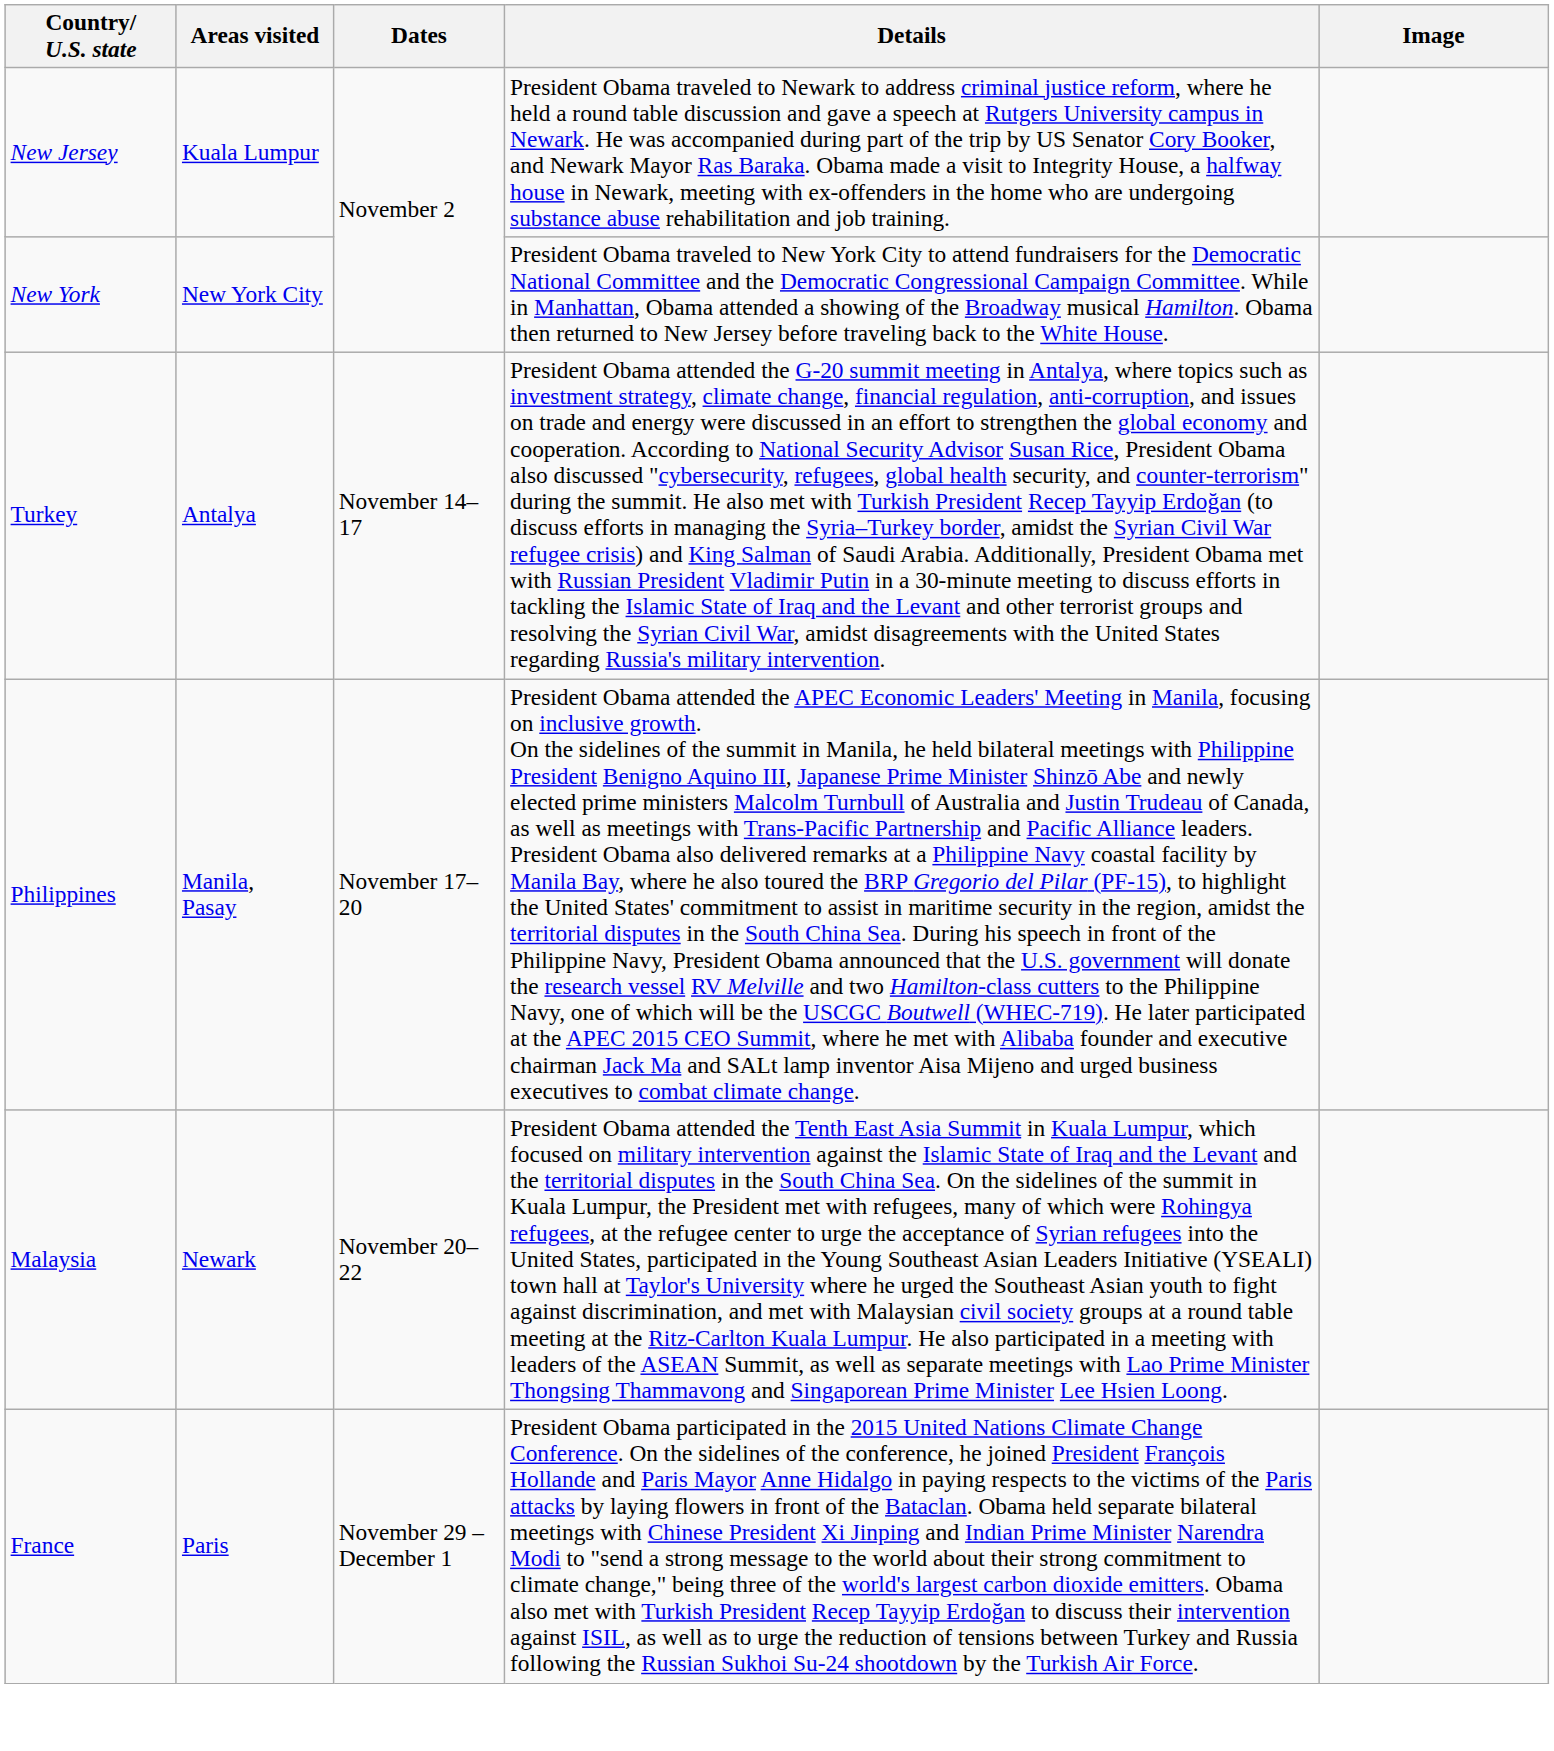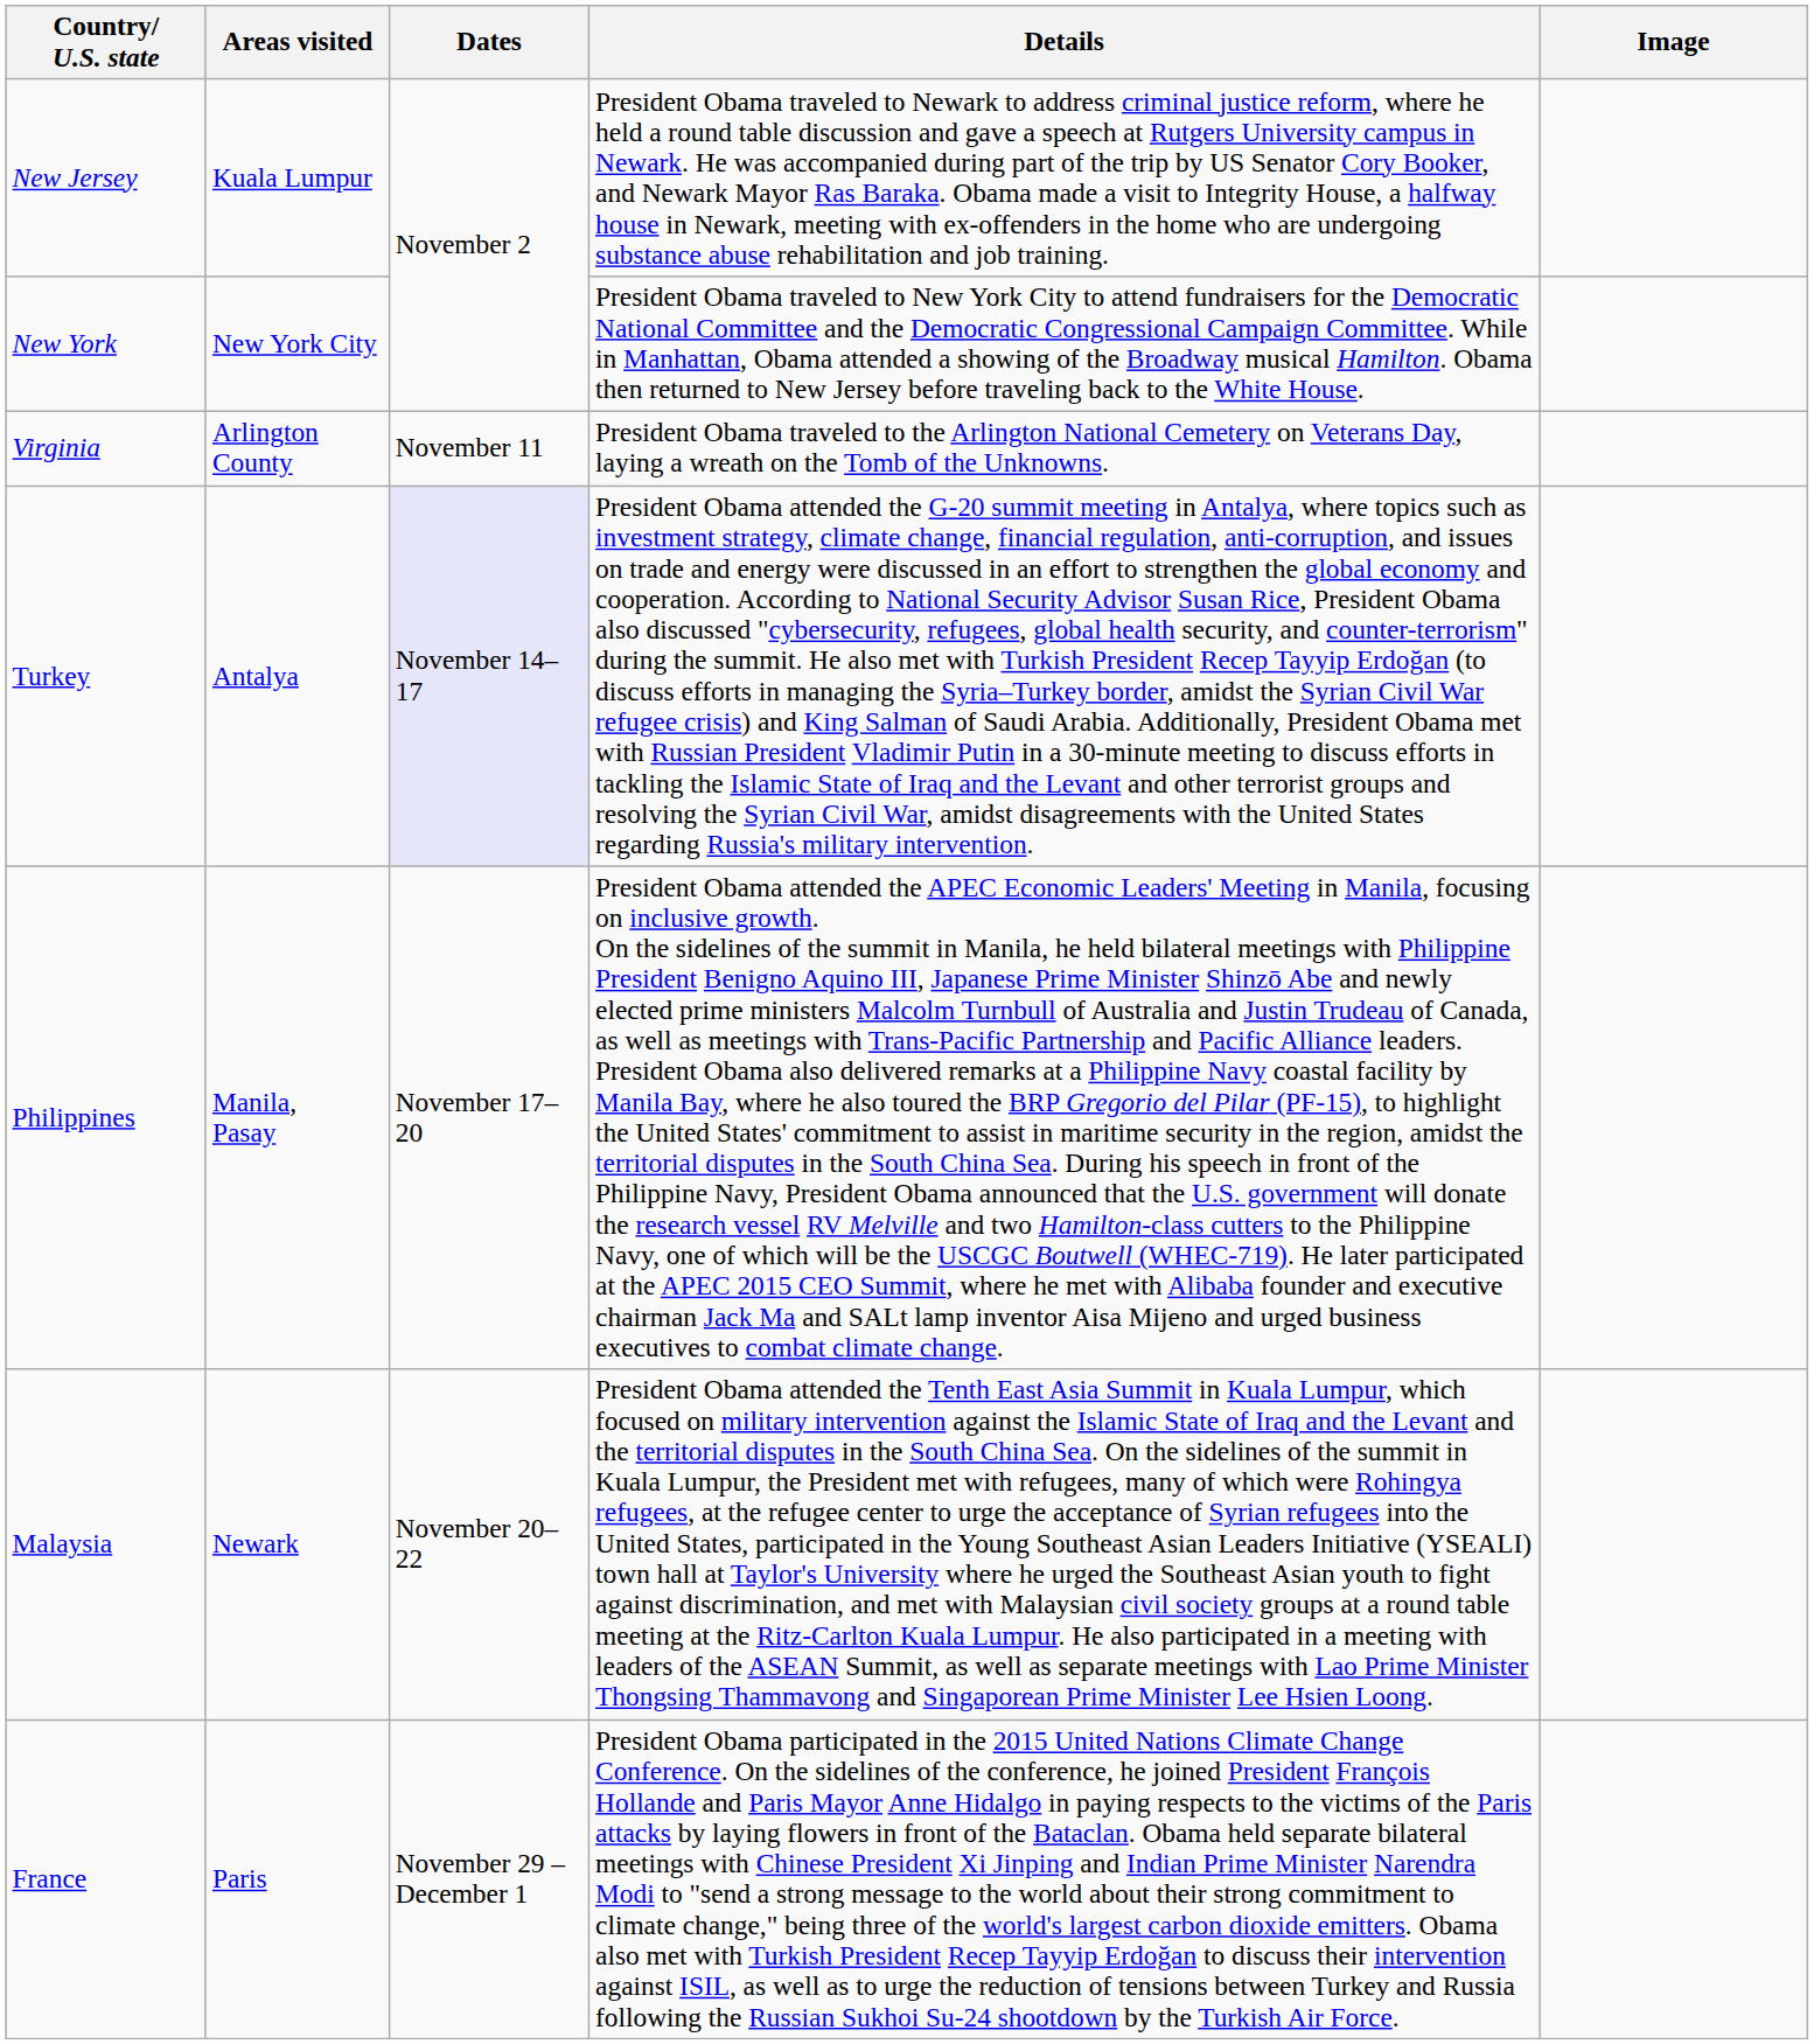+ row: Virginia | Arlington County | November 11 | President Obama traveled to the Arlington National Cemetery on Veterans Day, laying a wreath on the Tomb of the Unknowns.
Turkey | Dates: no background -> lavender background
